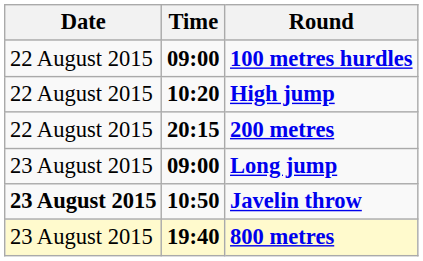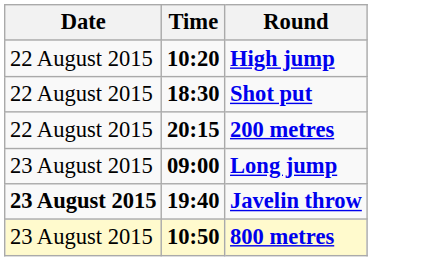- row: 22 August 2015 | 09:00 | 100 metres hurdles
+ row: 22 August 2015 | 18:30 | Shot put
Javelin throw | Time: 10:50 -> 19:40
800 metres | Time: 19:40 -> 10:50
